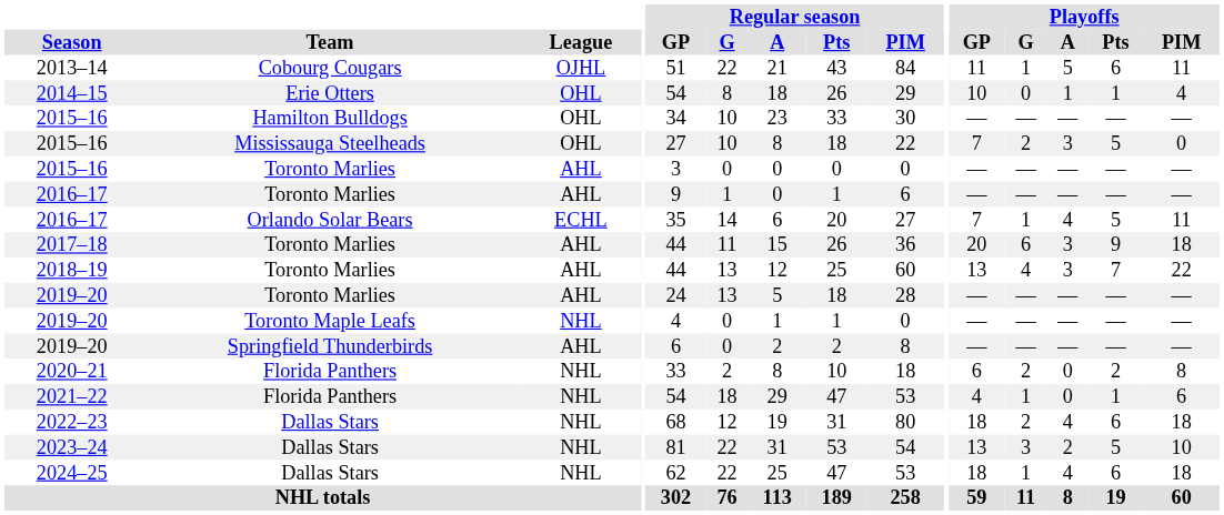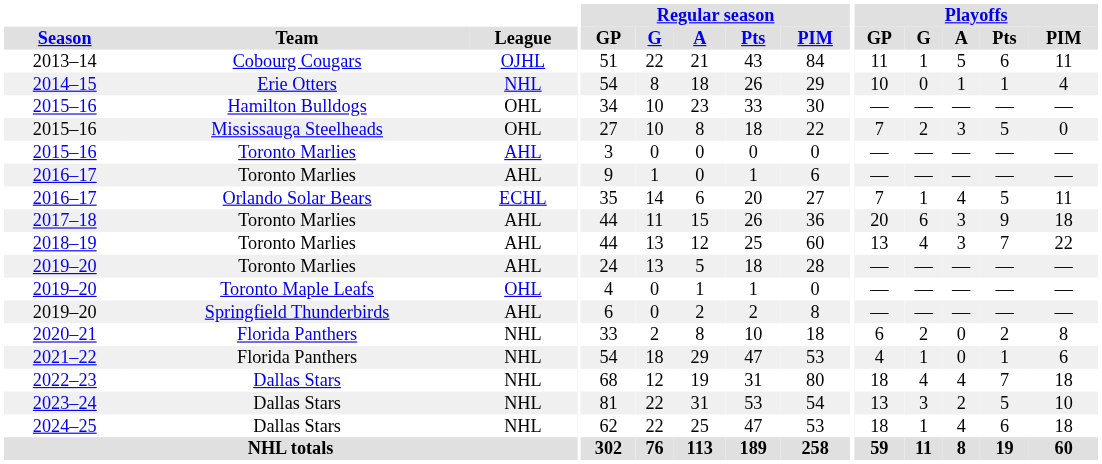2014–15 | League: OHL -> NHL
2019–20 / Toronto Maple Leafs | League: NHL -> OHL
2022–23 | Playoffs / G: 2 -> 4
2022–23 | Playoffs / Pts: 6 -> 7
